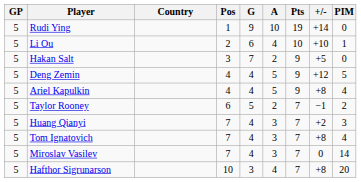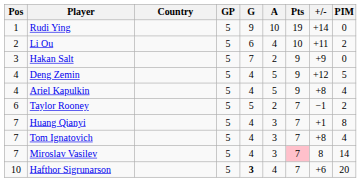columns swapped: Pos <-> GP
Li Ou | +/-: +10 -> +11
Li Ou | PIM: 1 -> 2
Hakan Salt | +/-: +5 -> +9
Huang Qianyi | +/-: +2 -> +1
Huang Qianyi | PIM: 3 -> 8
Miroslav Vasilev | Pts: no background -> pink background
Miroslav Vasilev | +/-: 0 -> 8
Hafthor Sigrunarson | G: normal -> bold
Hafthor Sigrunarson | +/-: +8 -> +6
